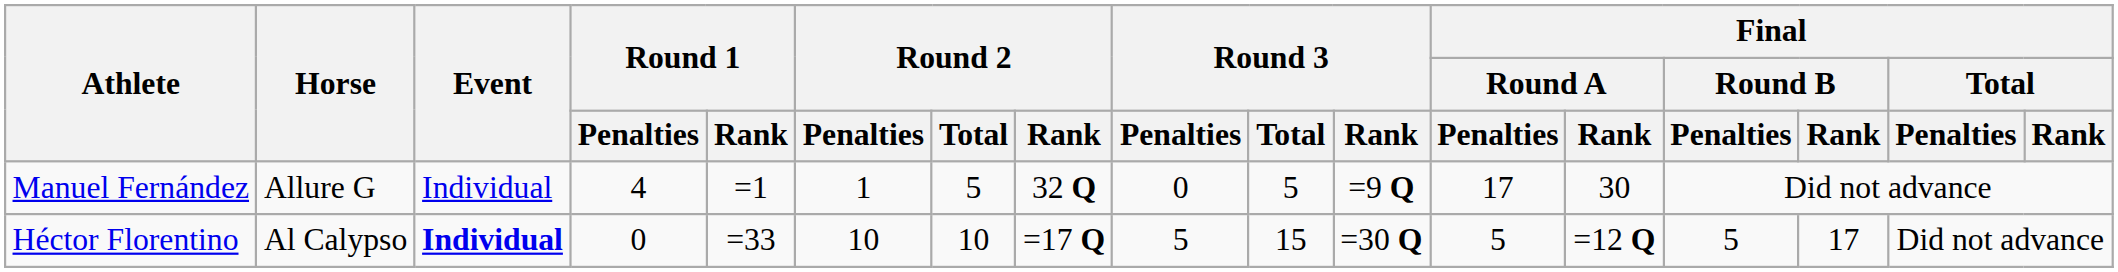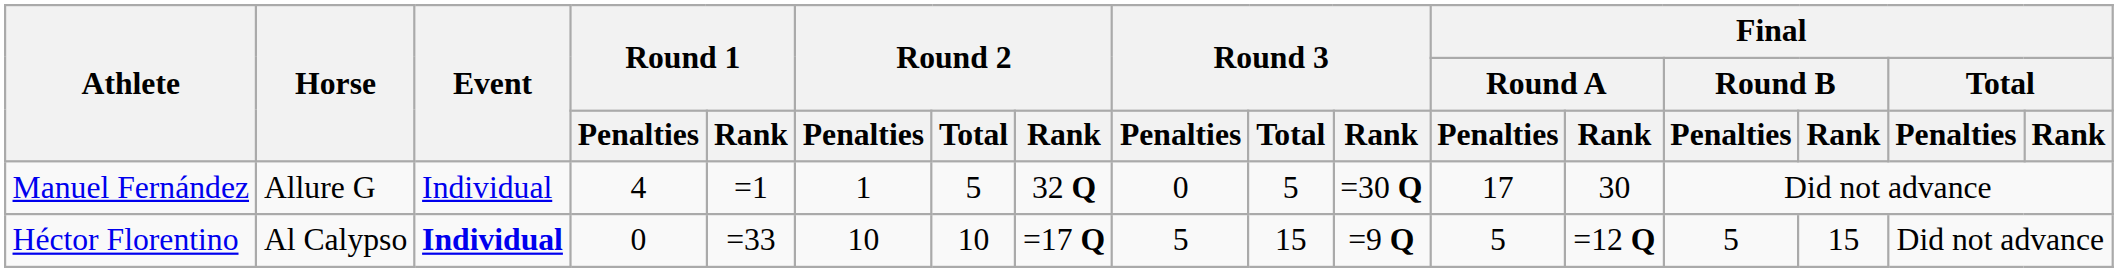Manuel Fernández | Round 3 / Rank: =9 Q -> =30 Q
Héctor Florentino | Round 3 / Rank: =30 Q -> =9 Q
Héctor Florentino | Final / Round B / Rank: 17 -> 15
